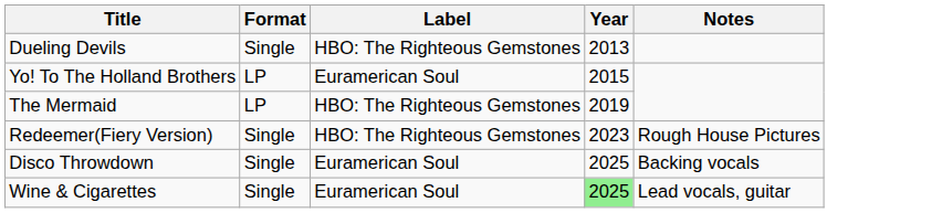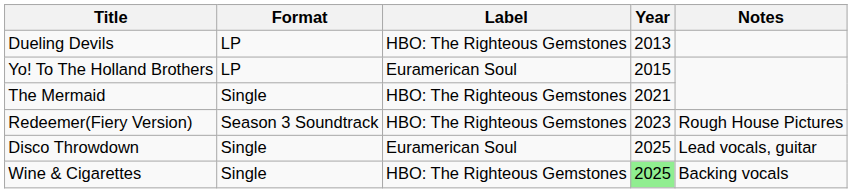Dueling Devils | Format: Single -> LP
The Mermaid | Format: LP -> Single
The Mermaid | Year: 2019 -> 2021
Redeemer(Fiery Version) | Format: Single -> Season 3 Soundtrack
Disco Throwdown | Notes: Backing vocals -> Lead vocals, guitar
Wine & Cigarettes | Label: Euramerican Soul -> HBO: The Righteous Gemstones
Wine & Cigarettes | Notes: Lead vocals, guitar -> Backing vocals
